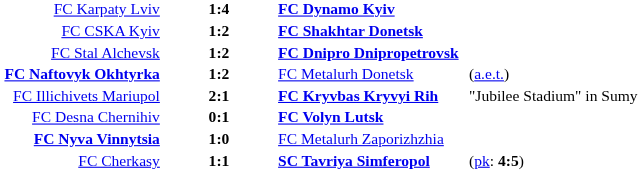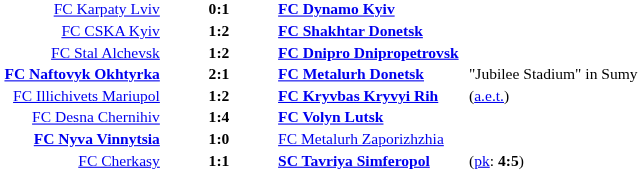FC Karpaty Lviv | column 2: 1:4 -> 0:1
FC Naftovyk Okhtyrka | column 2: 1:2 -> 2:1
FC Naftovyk Okhtyrka | column 3: normal -> bold
FC Naftovyk Okhtyrka | column 4: (a.e.t.) -> "Jubilee Stadium" in Sumy
FC Illichivets Mariupol | column 2: 2:1 -> 1:2
FC Illichivets Mariupol | column 4: "Jubilee Stadium" in Sumy -> (a.e.t.)
FC Desna Chernihiv | column 2: 0:1 -> 1:4
